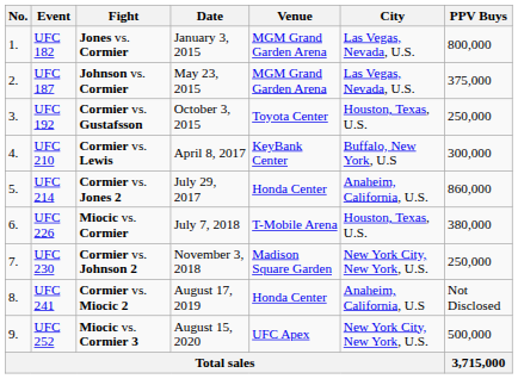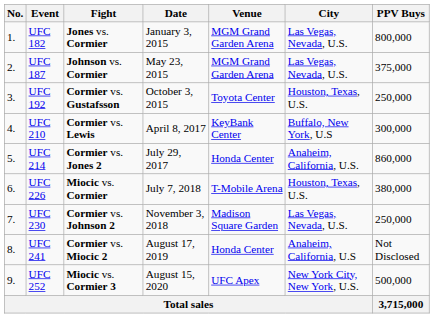UFC 230 | City: New York City, New York, U.S. -> Las Vegas, Nevada, U.S.
